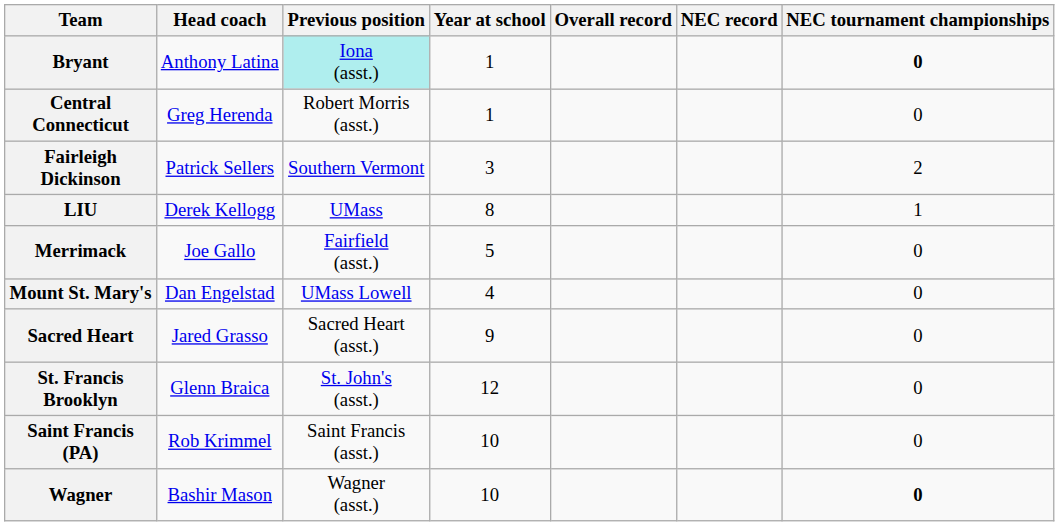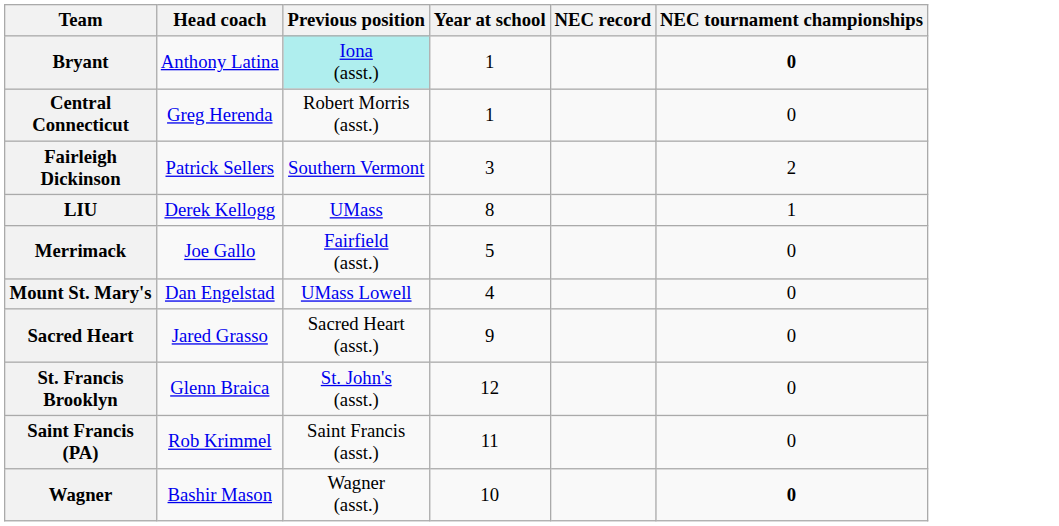- column: Overall record
Saint Francis (PA) | Year at school: 10 -> 11
